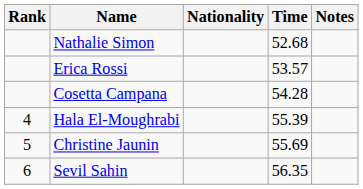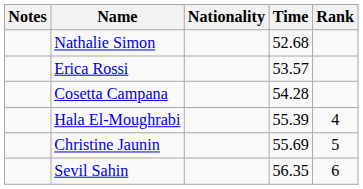columns swapped: Rank <-> Notes
